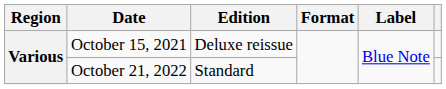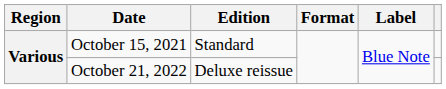October 15, 2021 | Edition: Deluxe reissue -> Standard
October 21, 2022 | Edition: Standard -> Deluxe reissue
